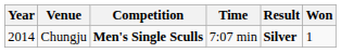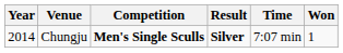columns swapped: Time <-> Result
